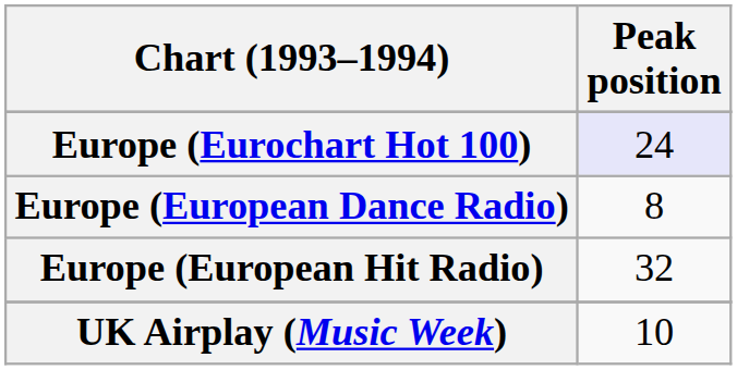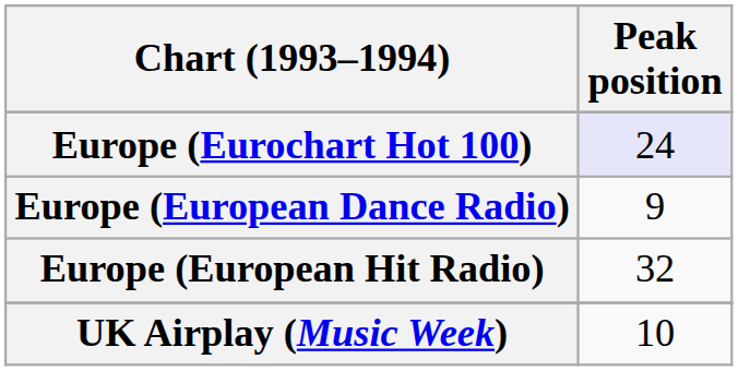Europe (European Dance Radio) | Peak position: 8 -> 9
